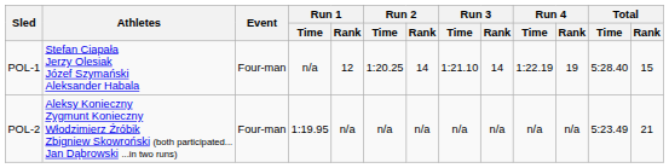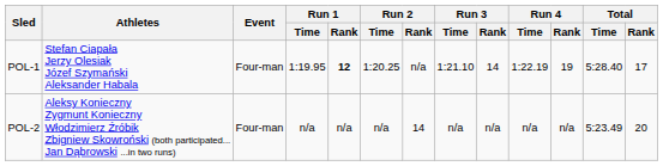POL-1 | Run 1 / Time: n/a -> 1:19.95
POL-1 | Run 1 / Rank: normal -> bold
POL-1 | Run 2 / Rank: 14 -> n/a
POL-1 | Total / Rank: 15 -> 17
POL-2 | Run 1 / Time: 1:19.95 -> n/a
POL-2 | Run 2 / Rank: n/a -> 14
POL-2 | Total / Rank: 21 -> 20
